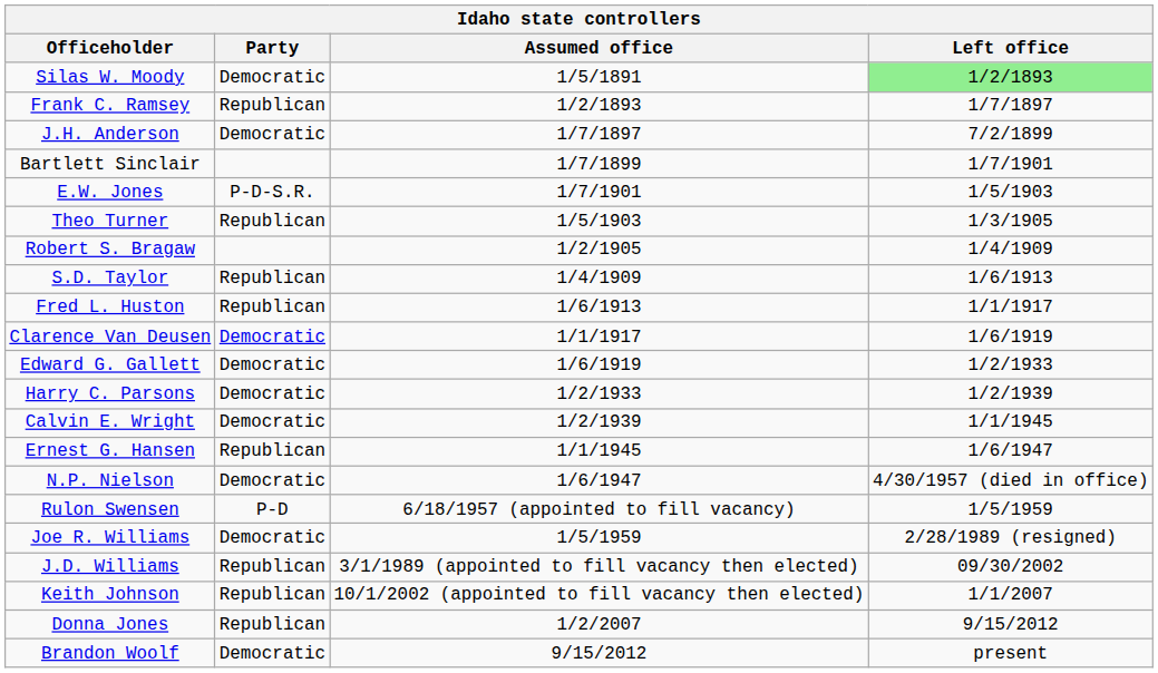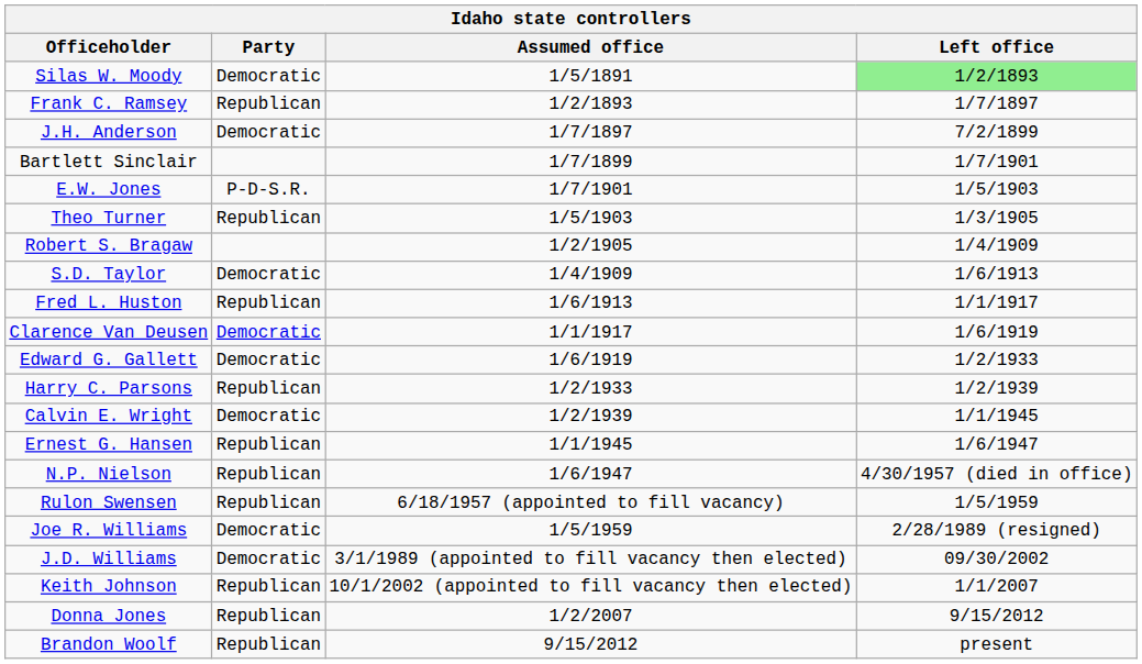S.D. Taylor | Party: Republican -> Democratic
Harry C. Parsons | Party: Democratic -> Republican
N.P. Nielson | Party: Democratic -> Republican
Rulon Swensen | Party: P-D -> Republican
J.D. Williams | Party: Republican -> Democratic
Brandon Woolf | Party: Democratic -> Republican
